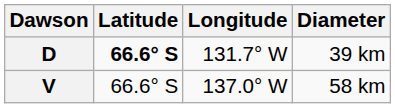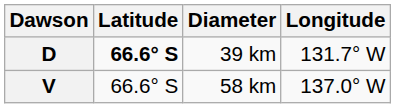columns swapped: Longitude <-> Diameter
